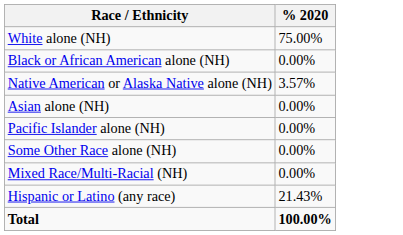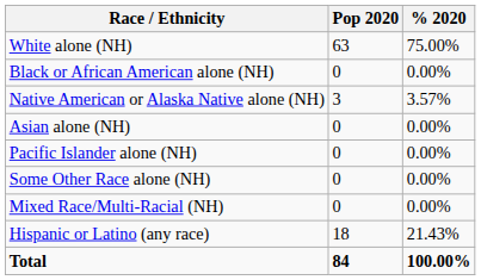+ column: Pop 2020 | 63 | 0 | 3 | 0 | 0 | 0 | 0 | 18 | 84
